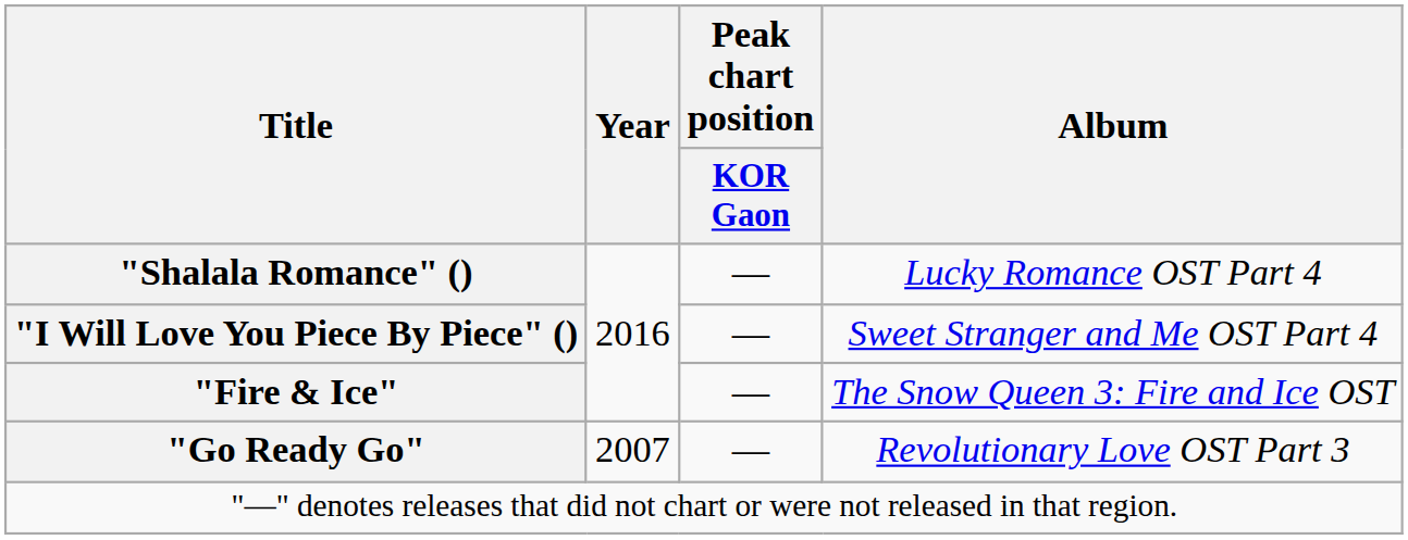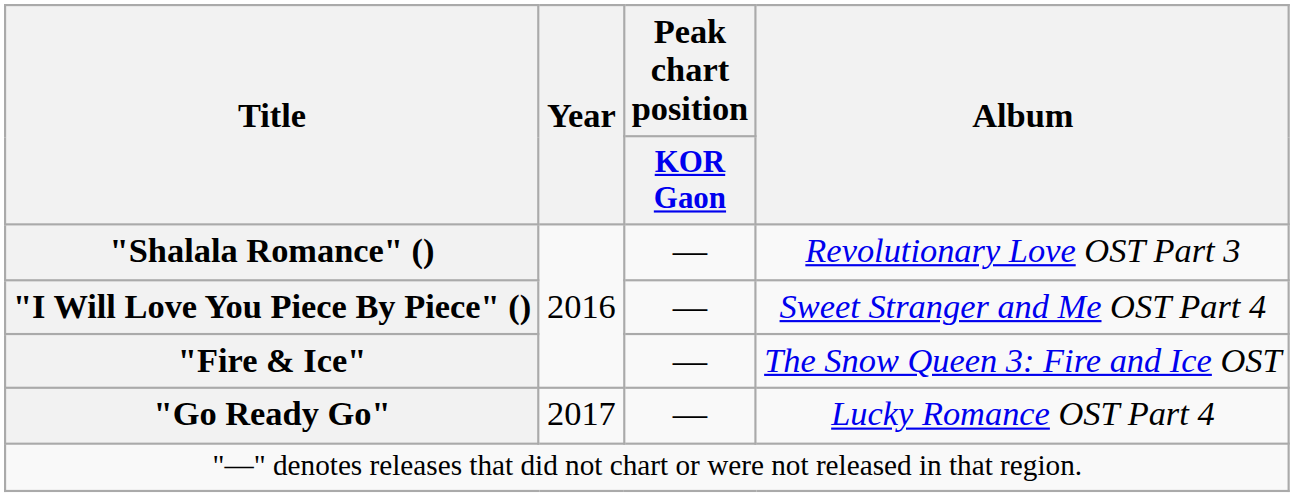"Shalala Romance" () | Album: Lucky Romance OST Part 4 -> Revolutionary Love OST Part 3
"Go Ready Go" | Year: 2007 -> 2017
"Go Ready Go" | Album: Revolutionary Love OST Part 3 -> Lucky Romance OST Part 4
